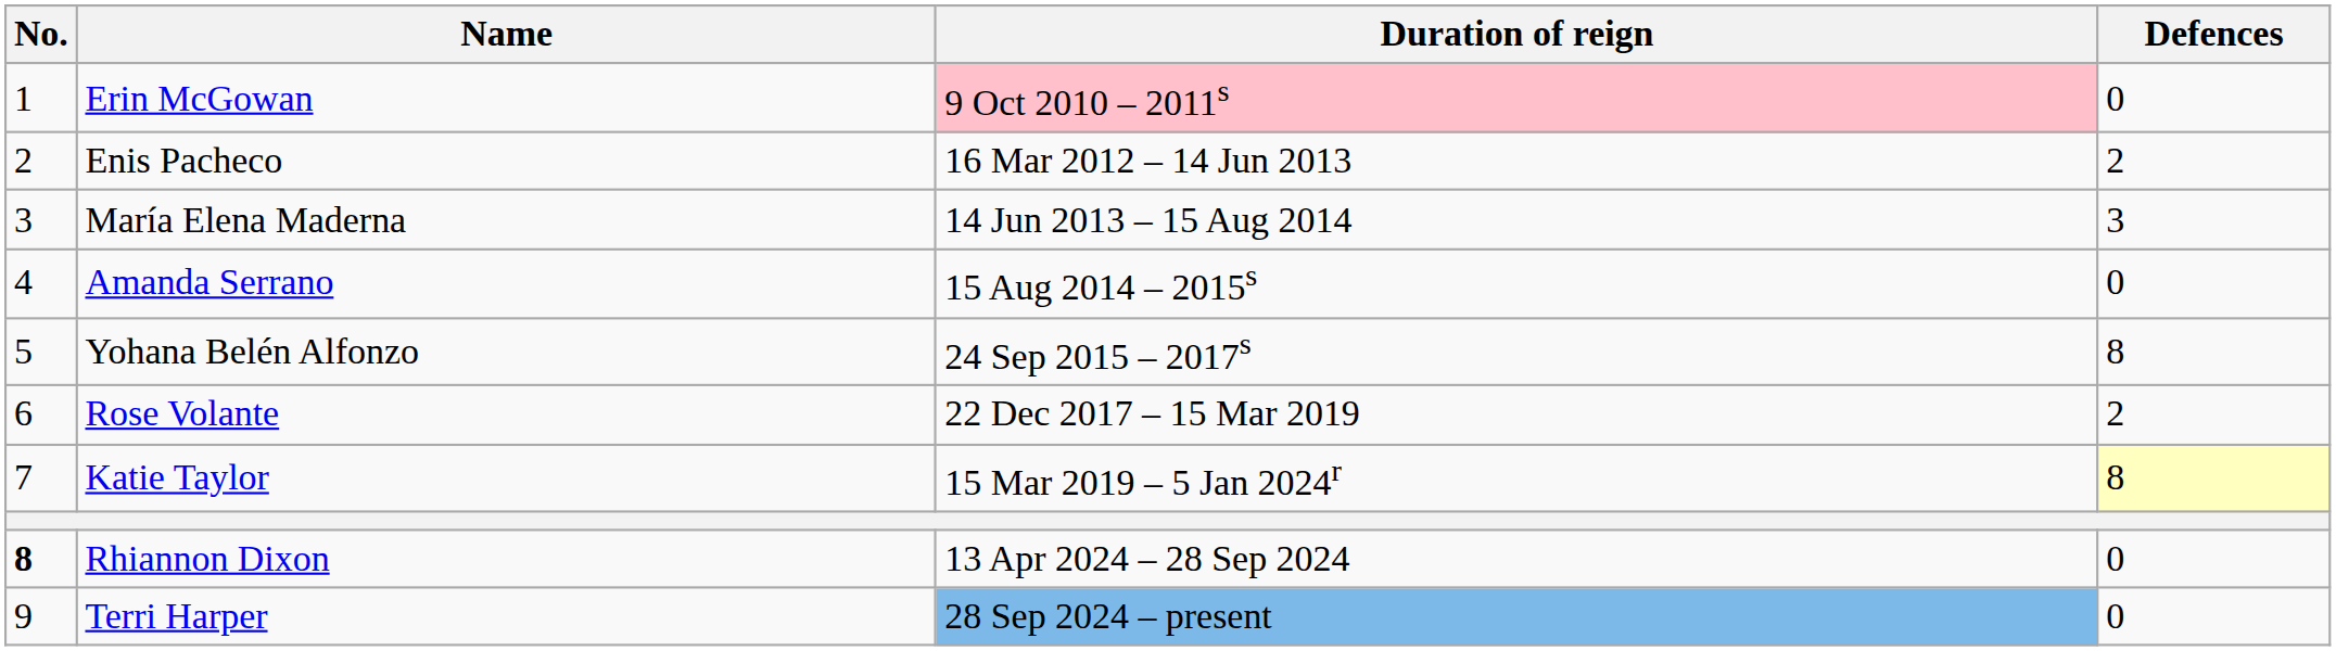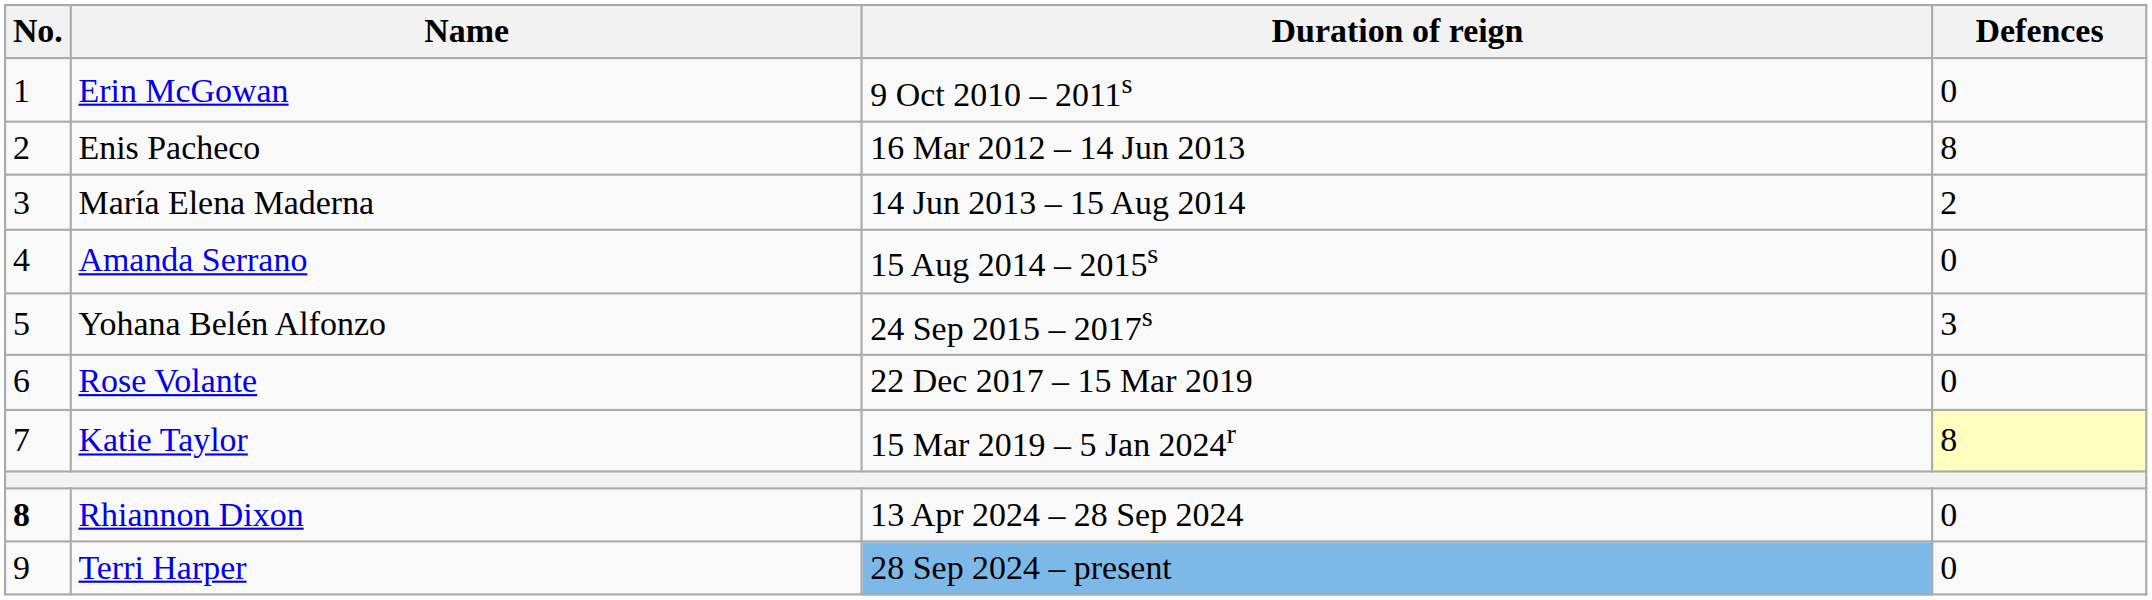Erin McGowan | Duration of reign: pink background -> no background
Enis Pacheco | Defences: 2 -> 8
María Elena Maderna | Defences: 3 -> 2
Yohana Belén Alfonzo | Defences: 8 -> 3
Rose Volante | Defences: 2 -> 0
